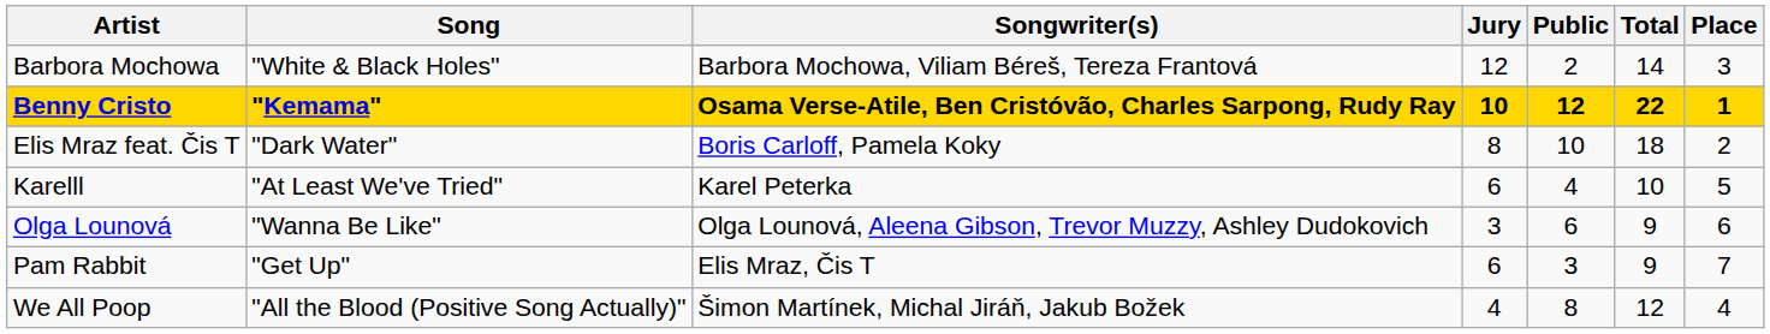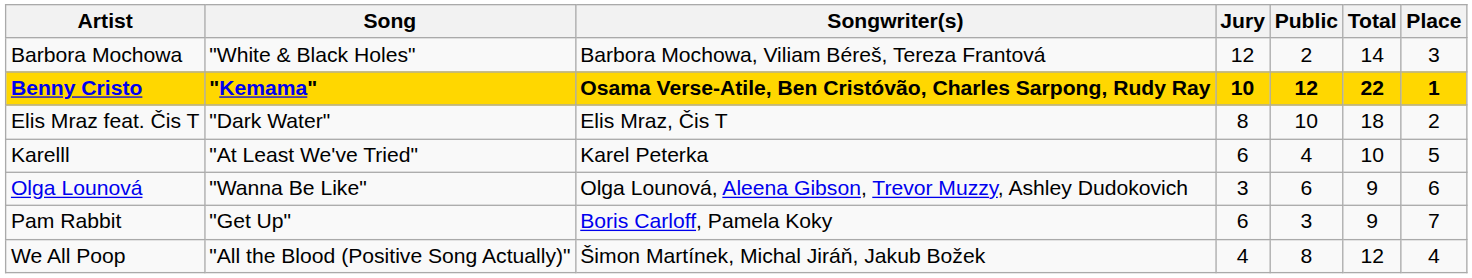Elis Mraz feat. Čis T | Songwriter(s): Boris Carloff, Pamela Koky -> Elis Mraz, Čis T
Pam Rabbit | Songwriter(s): Elis Mraz, Čis T -> Boris Carloff, Pamela Koky
